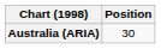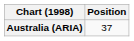Australia (ARIA) | Position: 30 -> 37
